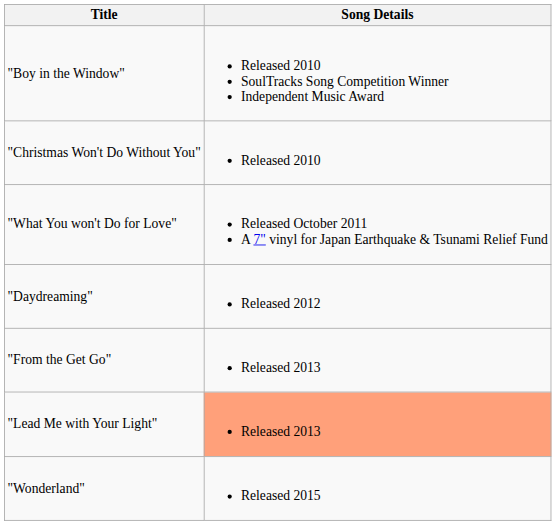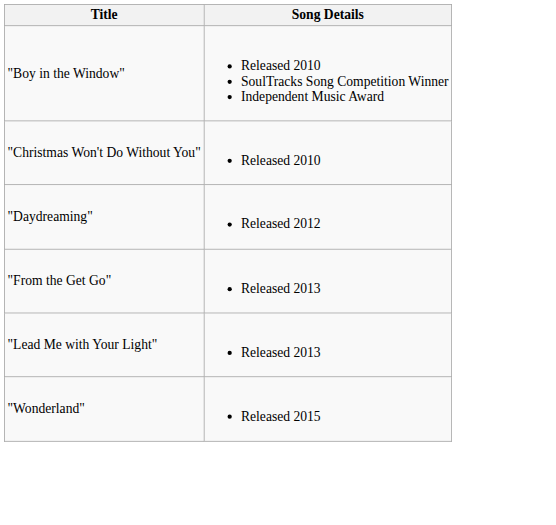- row: "What You won't Do for Love" | Released October 2011 A 7" vinyl for Japan Earthquake & Tsunami Relief Fund
"Lead Me with Your Light" | Song Details: lightsalmon background -> no background
